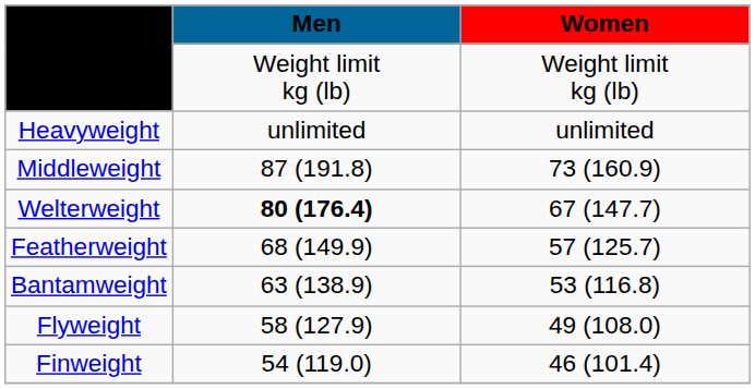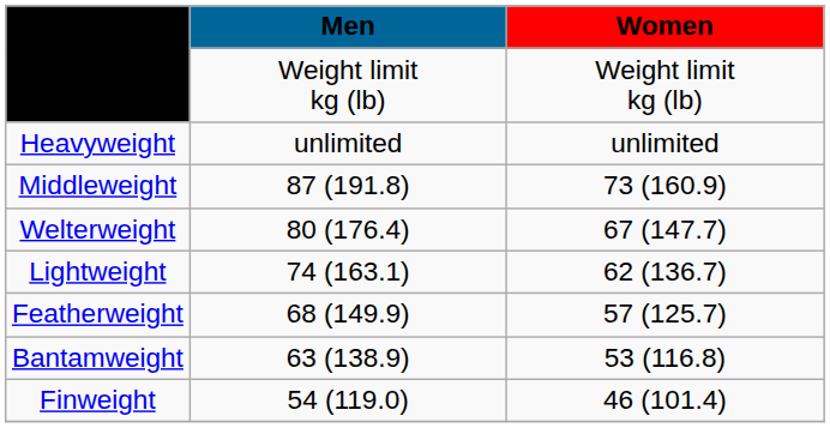Welterweight | Men: bold -> normal
+ row: Lightweight | 74 (163.1) | 62 (136.7)
- row: Flyweight | 58 (127.9) | 49 (108.0)
